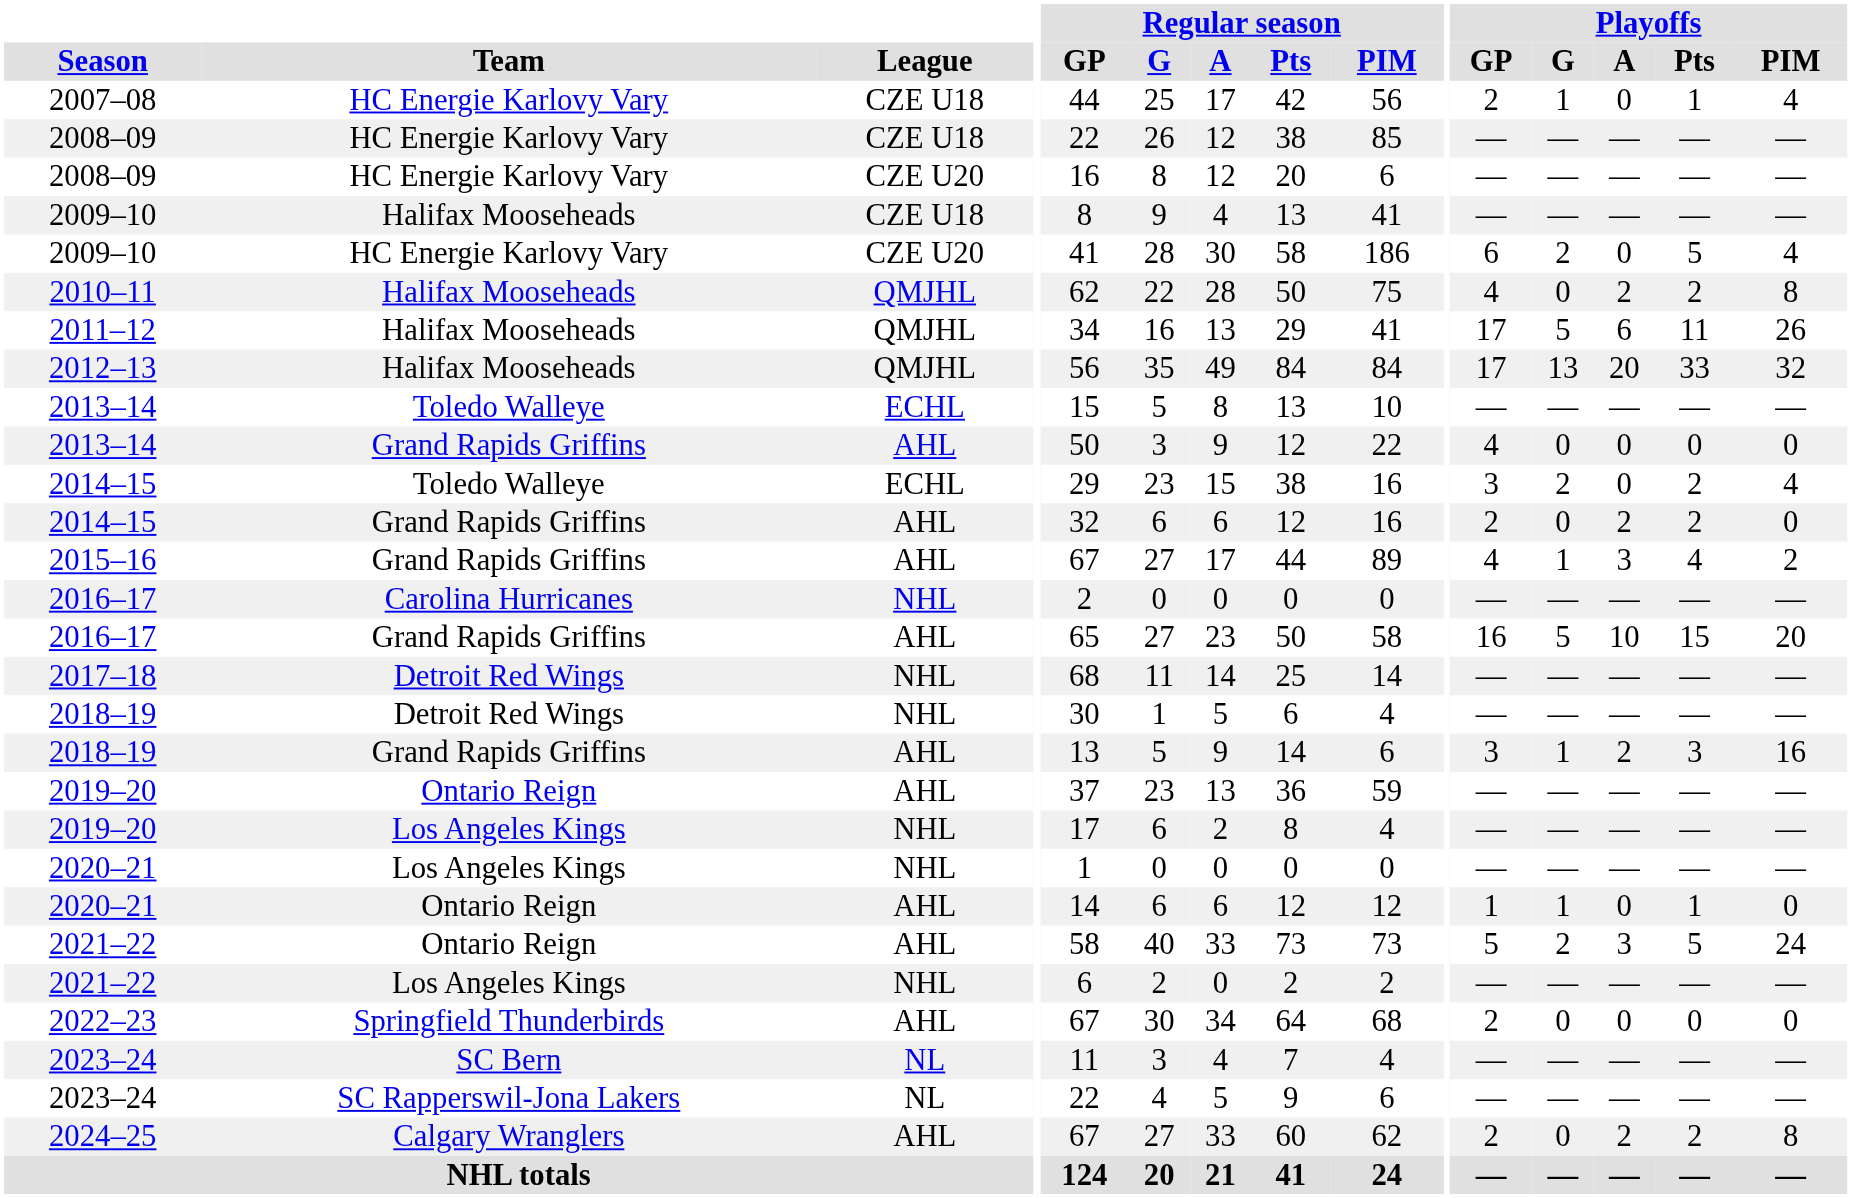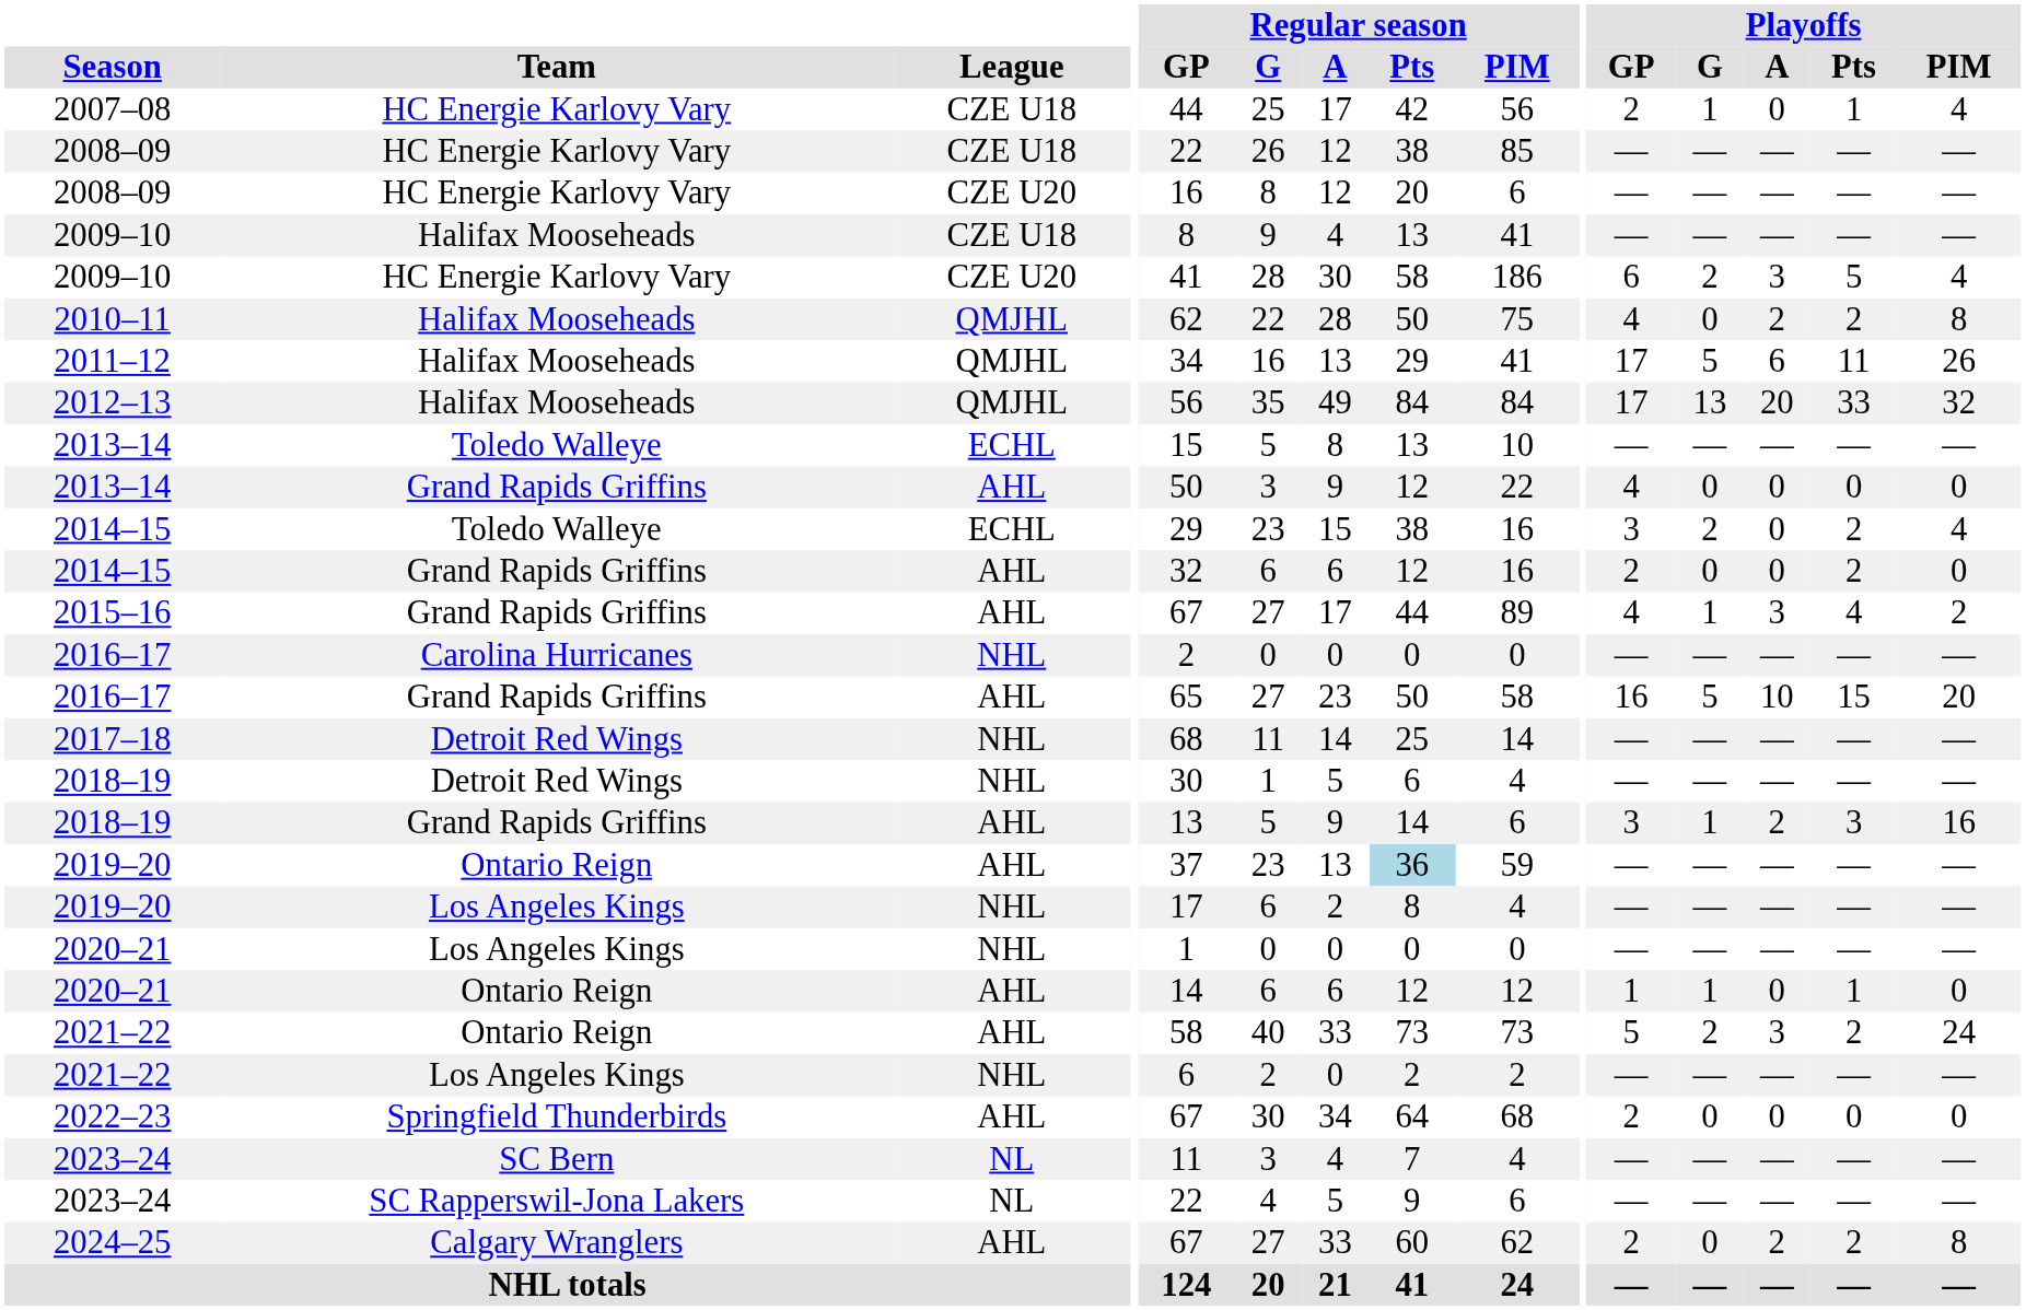2009–10 / CZE U20 | Playoffs / A: 0 -> 3
2014–15 / AHL | Playoffs / A: 2 -> 0
2019–20 / AHL | Regular season / Pts: no background -> lightblue background
2021–22 / AHL | Playoffs / Pts: 5 -> 2
